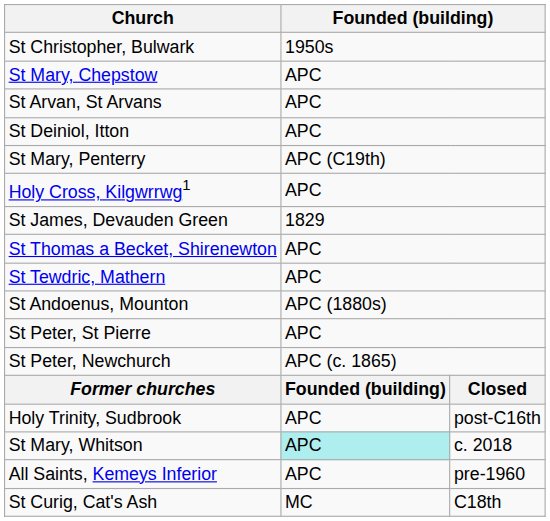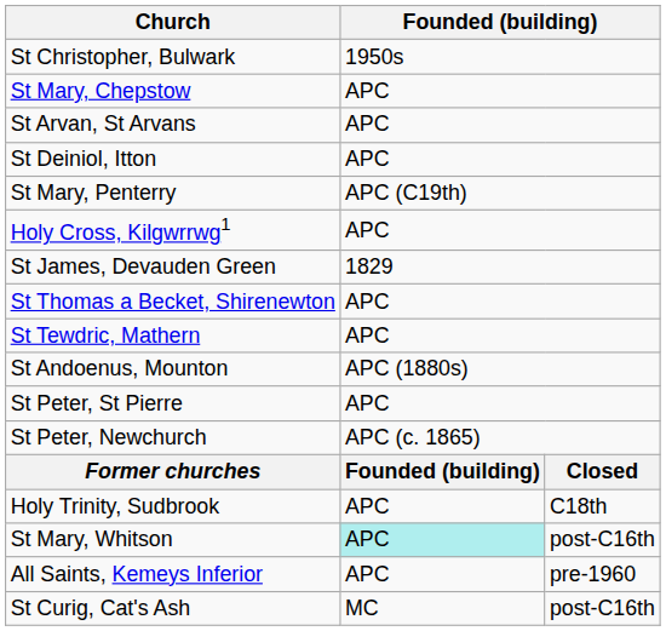Holy Trinity, Sudbrook | column 3: post-C16th -> C18th
St Mary, Whitson | column 3: c. 2018 -> post-C16th
St Curig, Cat's Ash | column 3: C18th -> post-C16th
